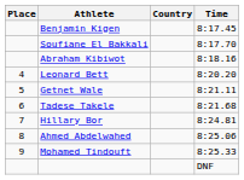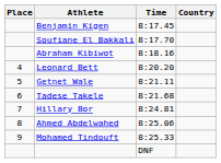columns swapped: Country <-> Time
